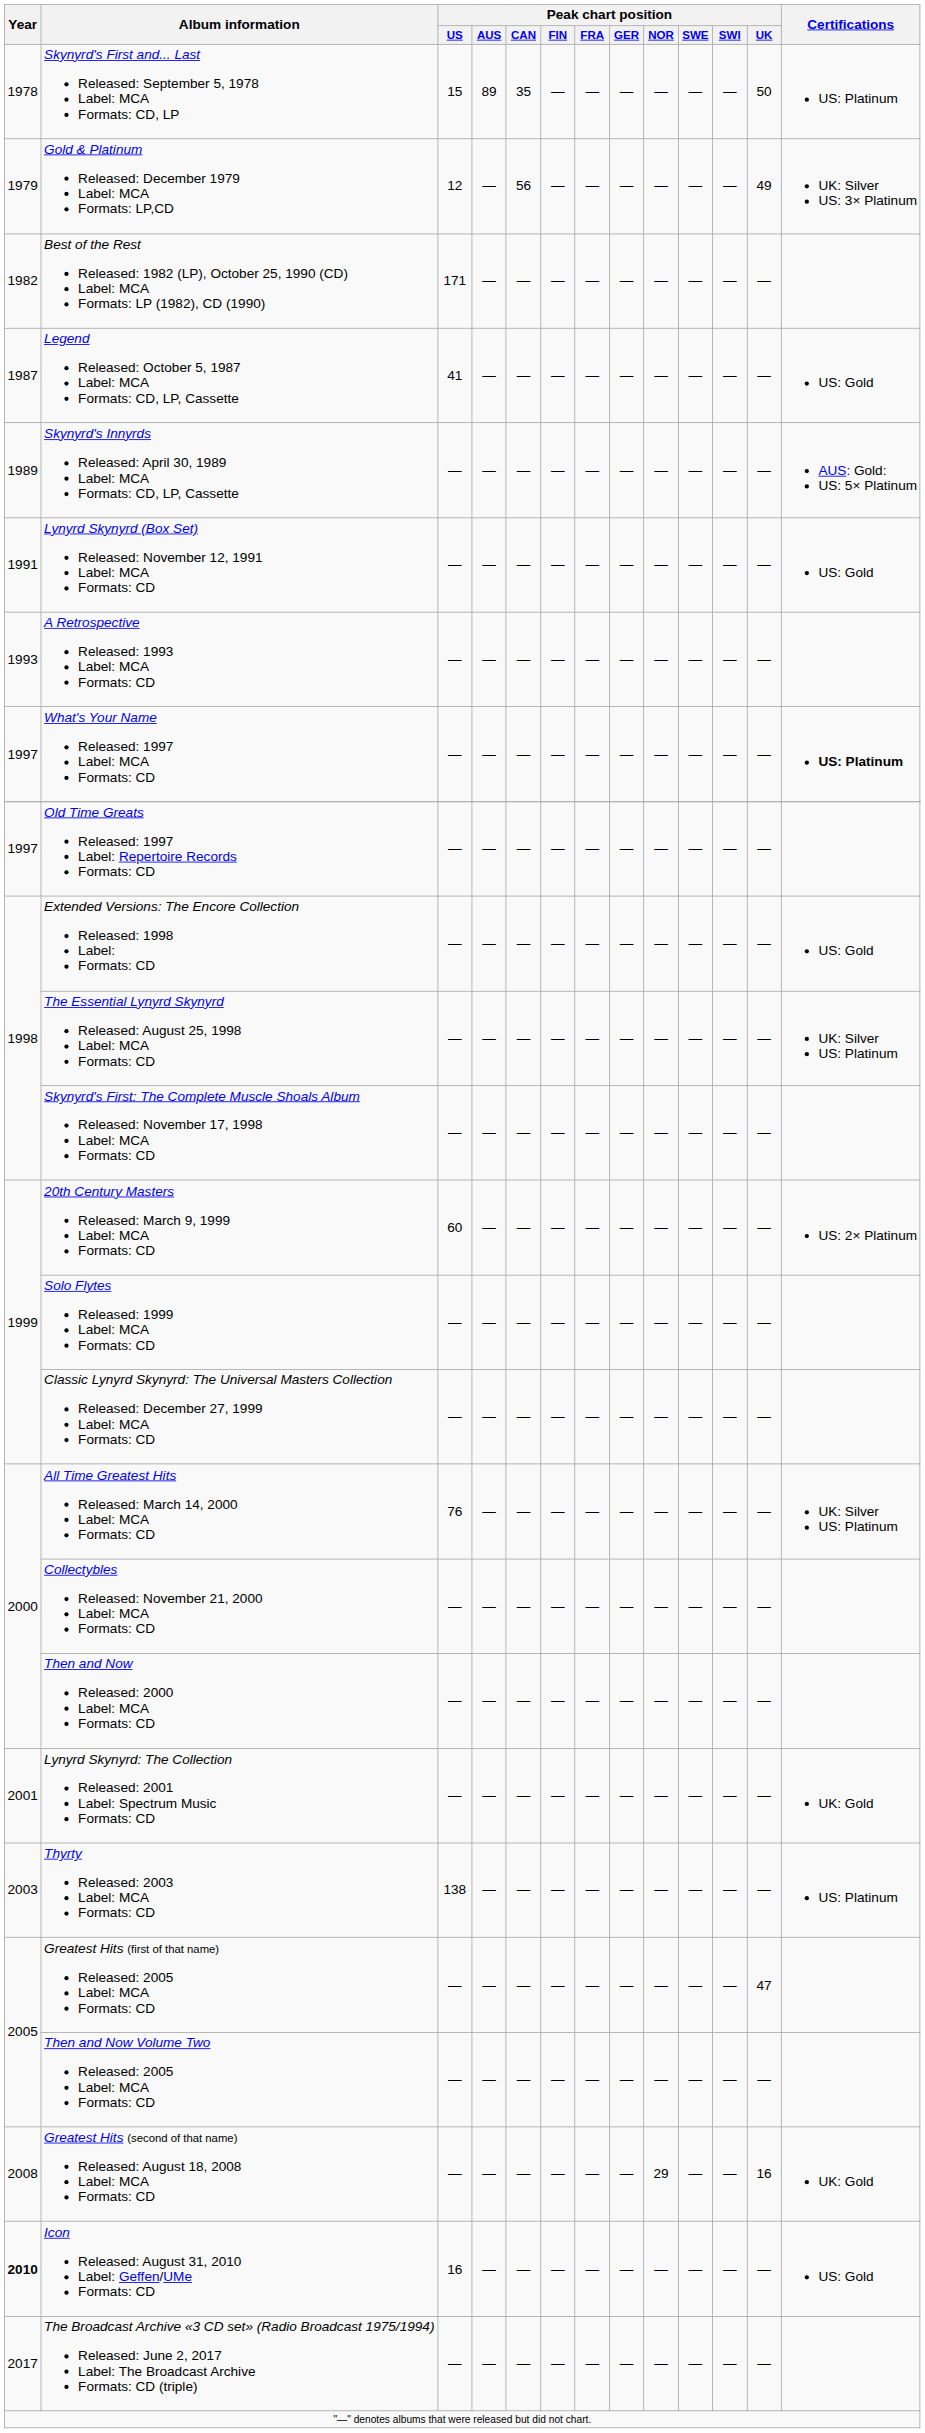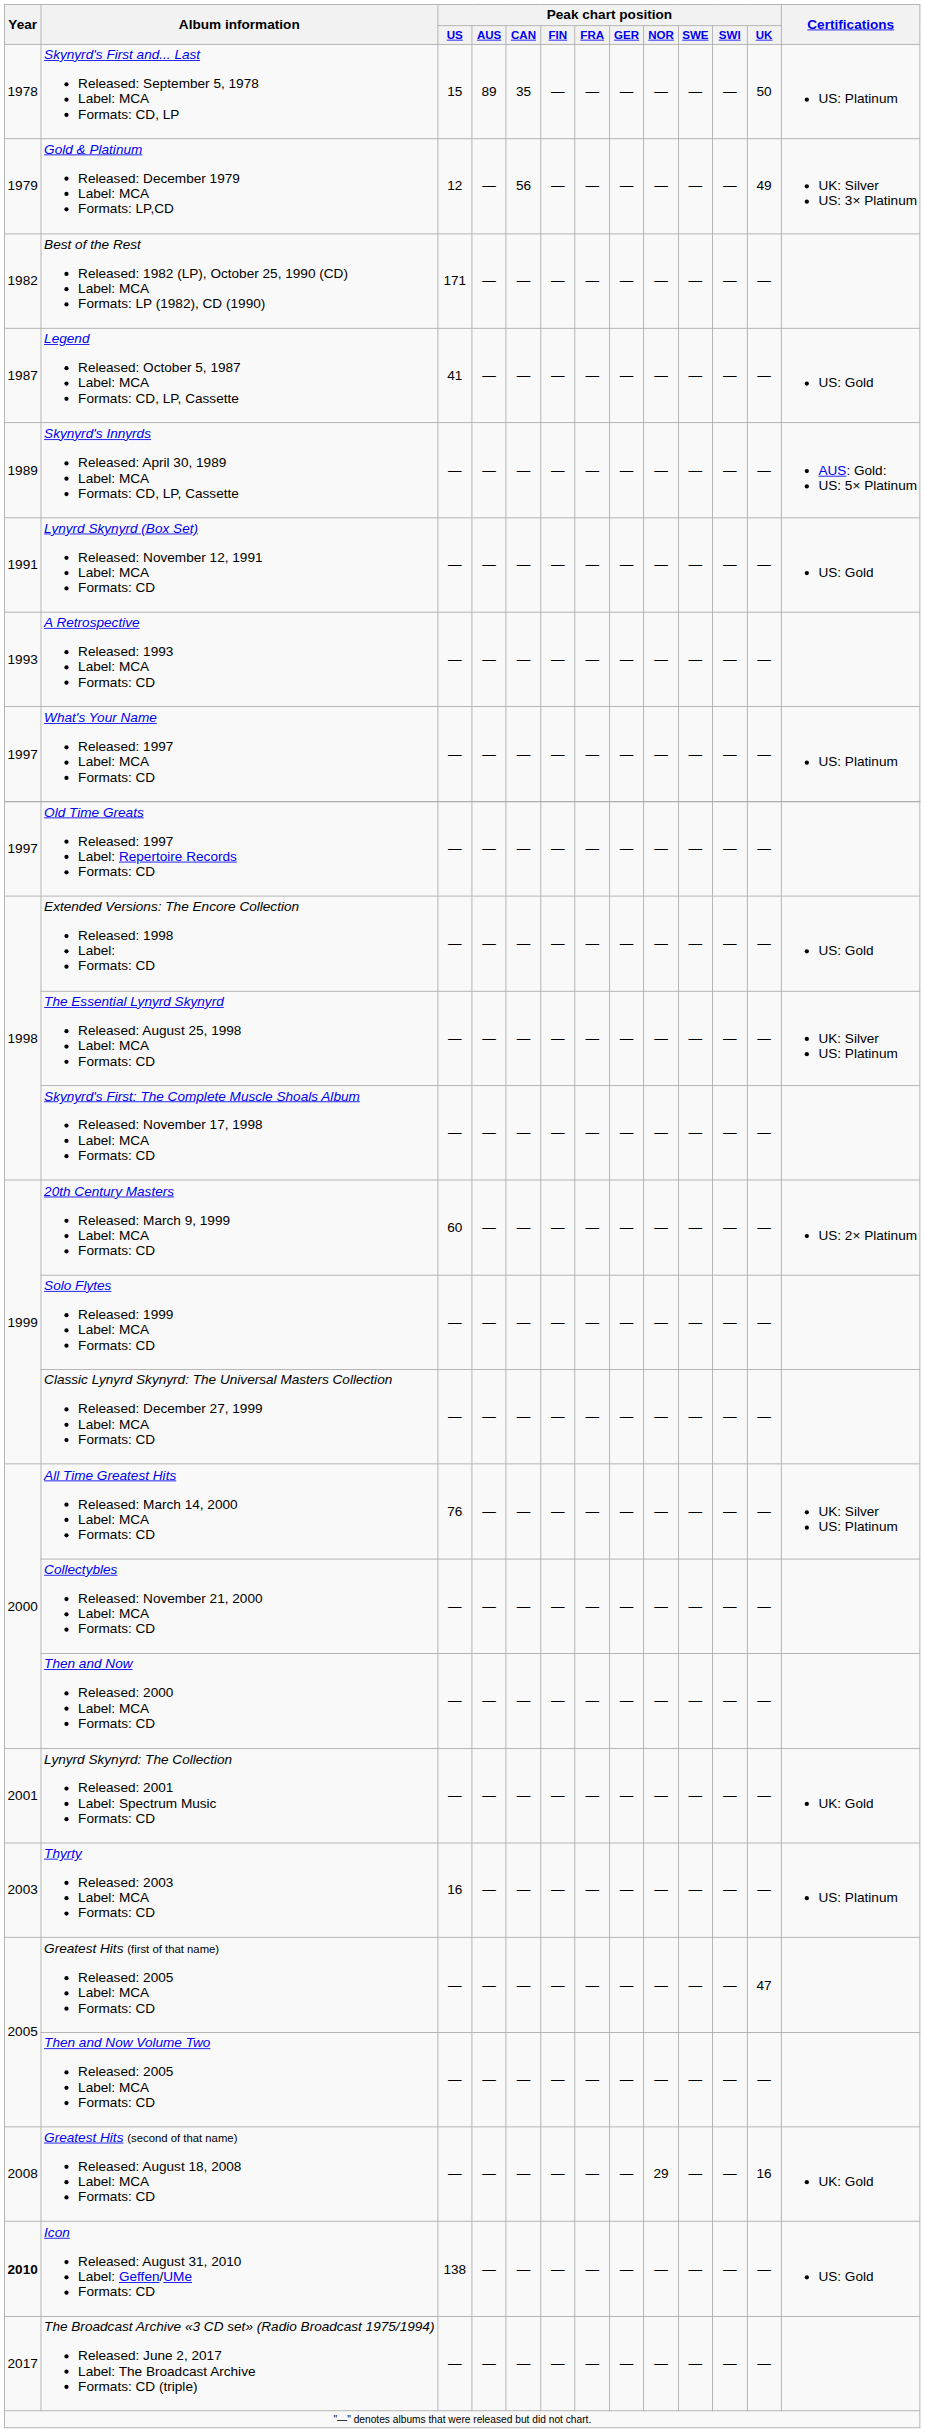What's Your Name Released: 1997 Label: MCA Formats: CD | Certifications: bold -> normal
Thyrty Released: 2003 Label: MCA Formats: CD | Peak chart position / US: 138 -> 16
Icon Released: August 31, 2010 Label: Geffen/UMe Formats: CD | Peak chart position / US: 16 -> 138
